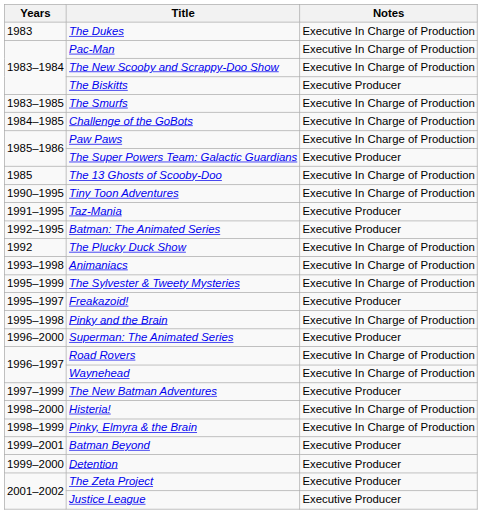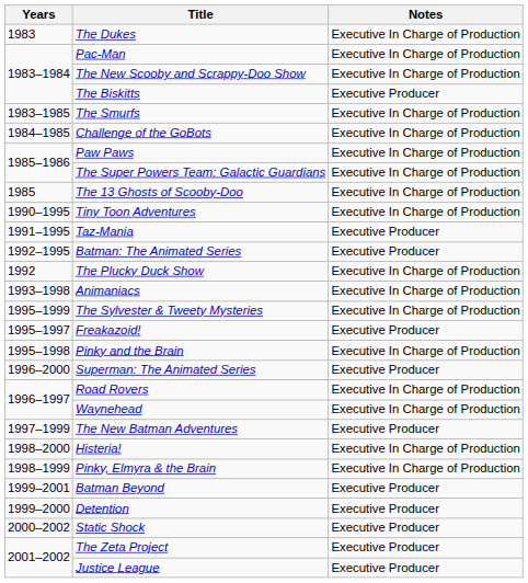The Super Powers Team: Galactic Guardians | Notes: Executive Producer -> Executive In Charge of Production
+ row: 2000–2002 | Static Shock | Executive Producer
